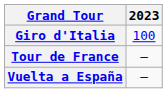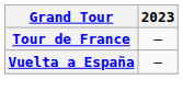- row: Giro d'Italia | 100
